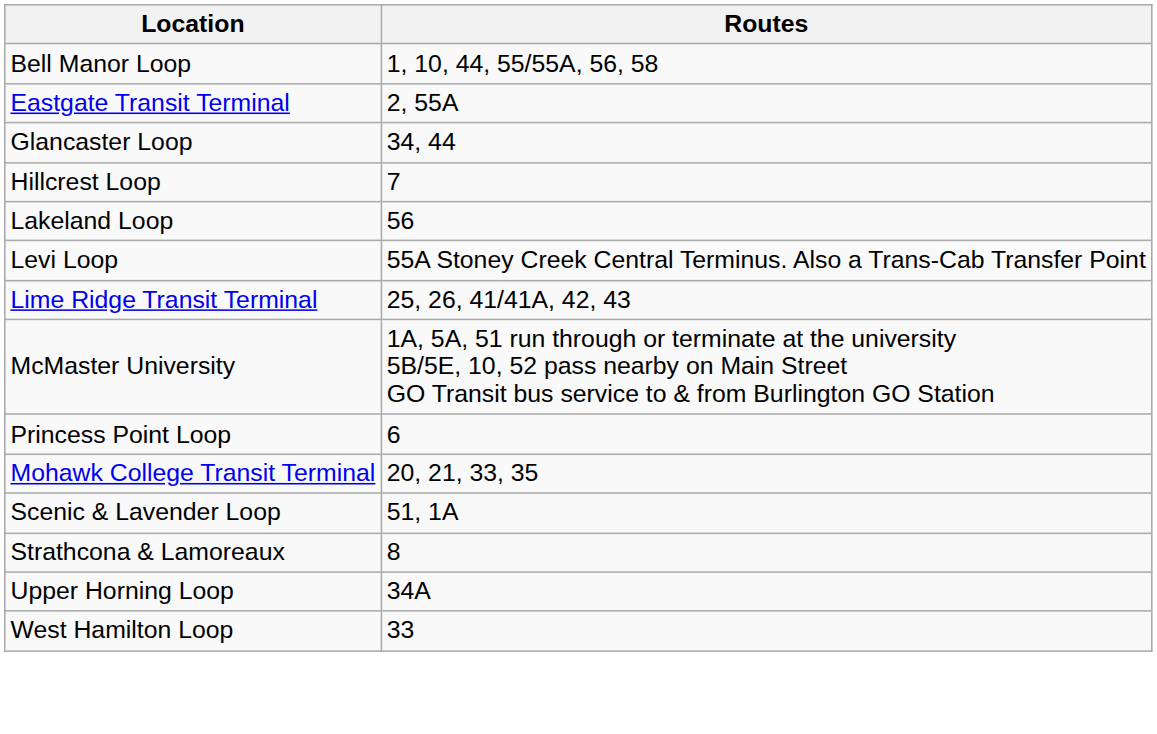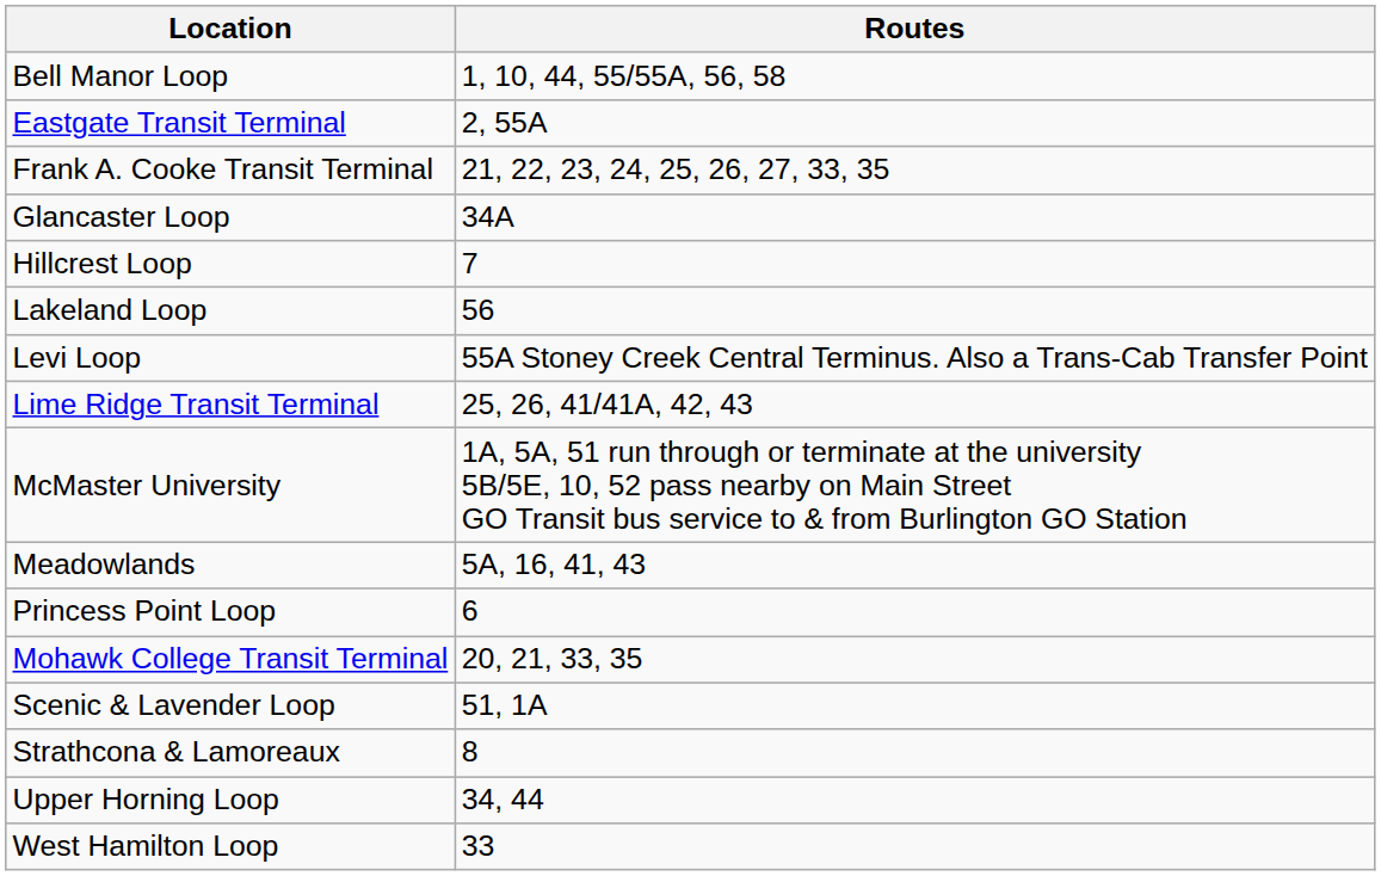+ row: Frank A. Cooke Transit Terminal | 21, 22, 23, 24, 25, 26, 27, 33, 35
Glancaster Loop | Routes: 34, 44 -> 34A
+ row: Meadowlands | 5A, 16, 41, 43
Upper Horning Loop | Routes: 34A -> 34, 44
